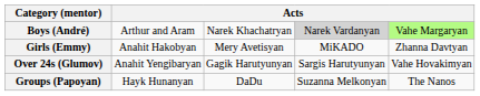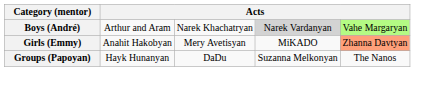Girls (Emmy) | column 5: no background -> lightsalmon background
- row: Over 24s (Glumov) | Anahit Yengibaryan | Gagik Harutyunyan | Sargis Harutyunyan | Vahe Hovakimyan
